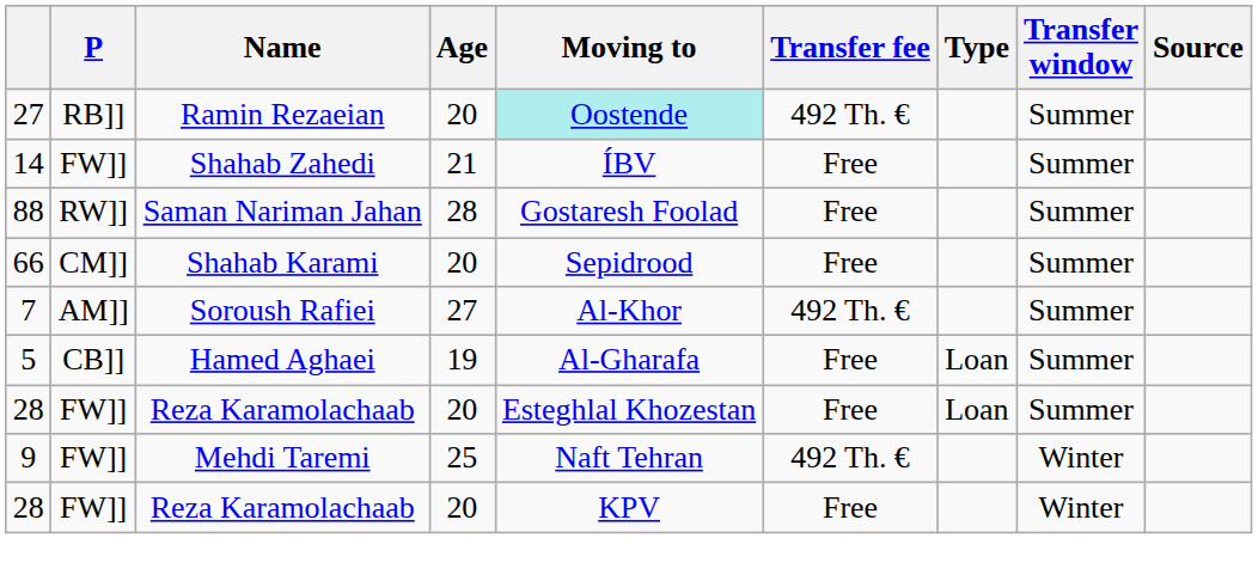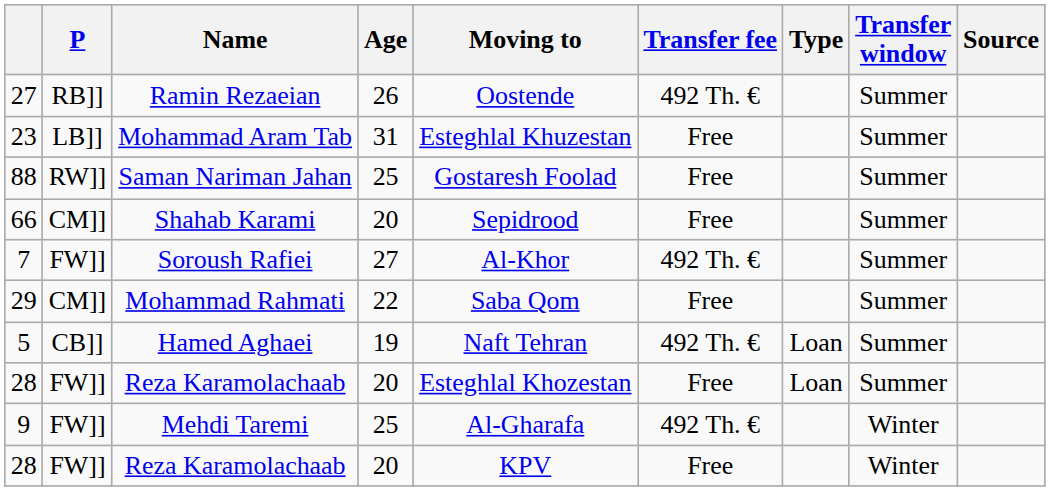Ramin Rezaeian | Age: 20 -> 26
Ramin Rezaeian | Moving to: paleturquoise background -> no background
- row: 14 | FW]] | Shahab Zahedi | 21 | ÍBV | Free | Summer
+ row: 23 | LB]] | Mohammad Aram Tab | 31 | Esteghlal Khuzestan | Free | Summer
Saman Nariman Jahan | Age: 28 -> 25
Soroush Rafiei | P: AM]] -> FW]]
+ row: 29 | CM]] | Mohammad Rahmati | 22 | Saba Qom | Free | Summer
Hamed Aghaei | Moving to: Al-Gharafa -> Naft Tehran
Hamed Aghaei | Transfer fee: Free -> 492 Th. €
Mehdi Taremi | Moving to: Naft Tehran -> Al-Gharafa
